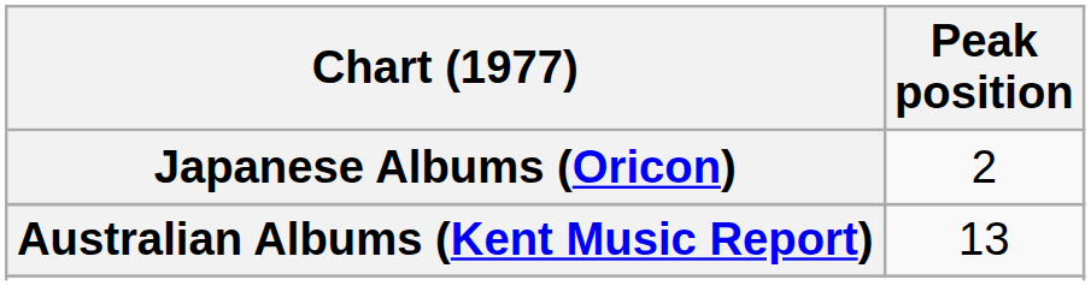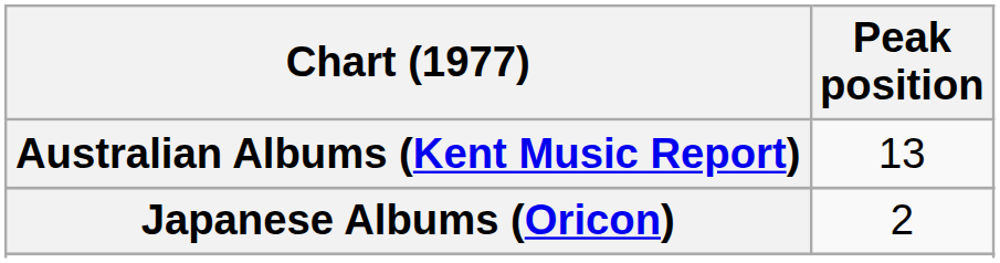rows swapped: Australian Albums (Kent Music Report) <-> Japanese Albums (Oricon)
